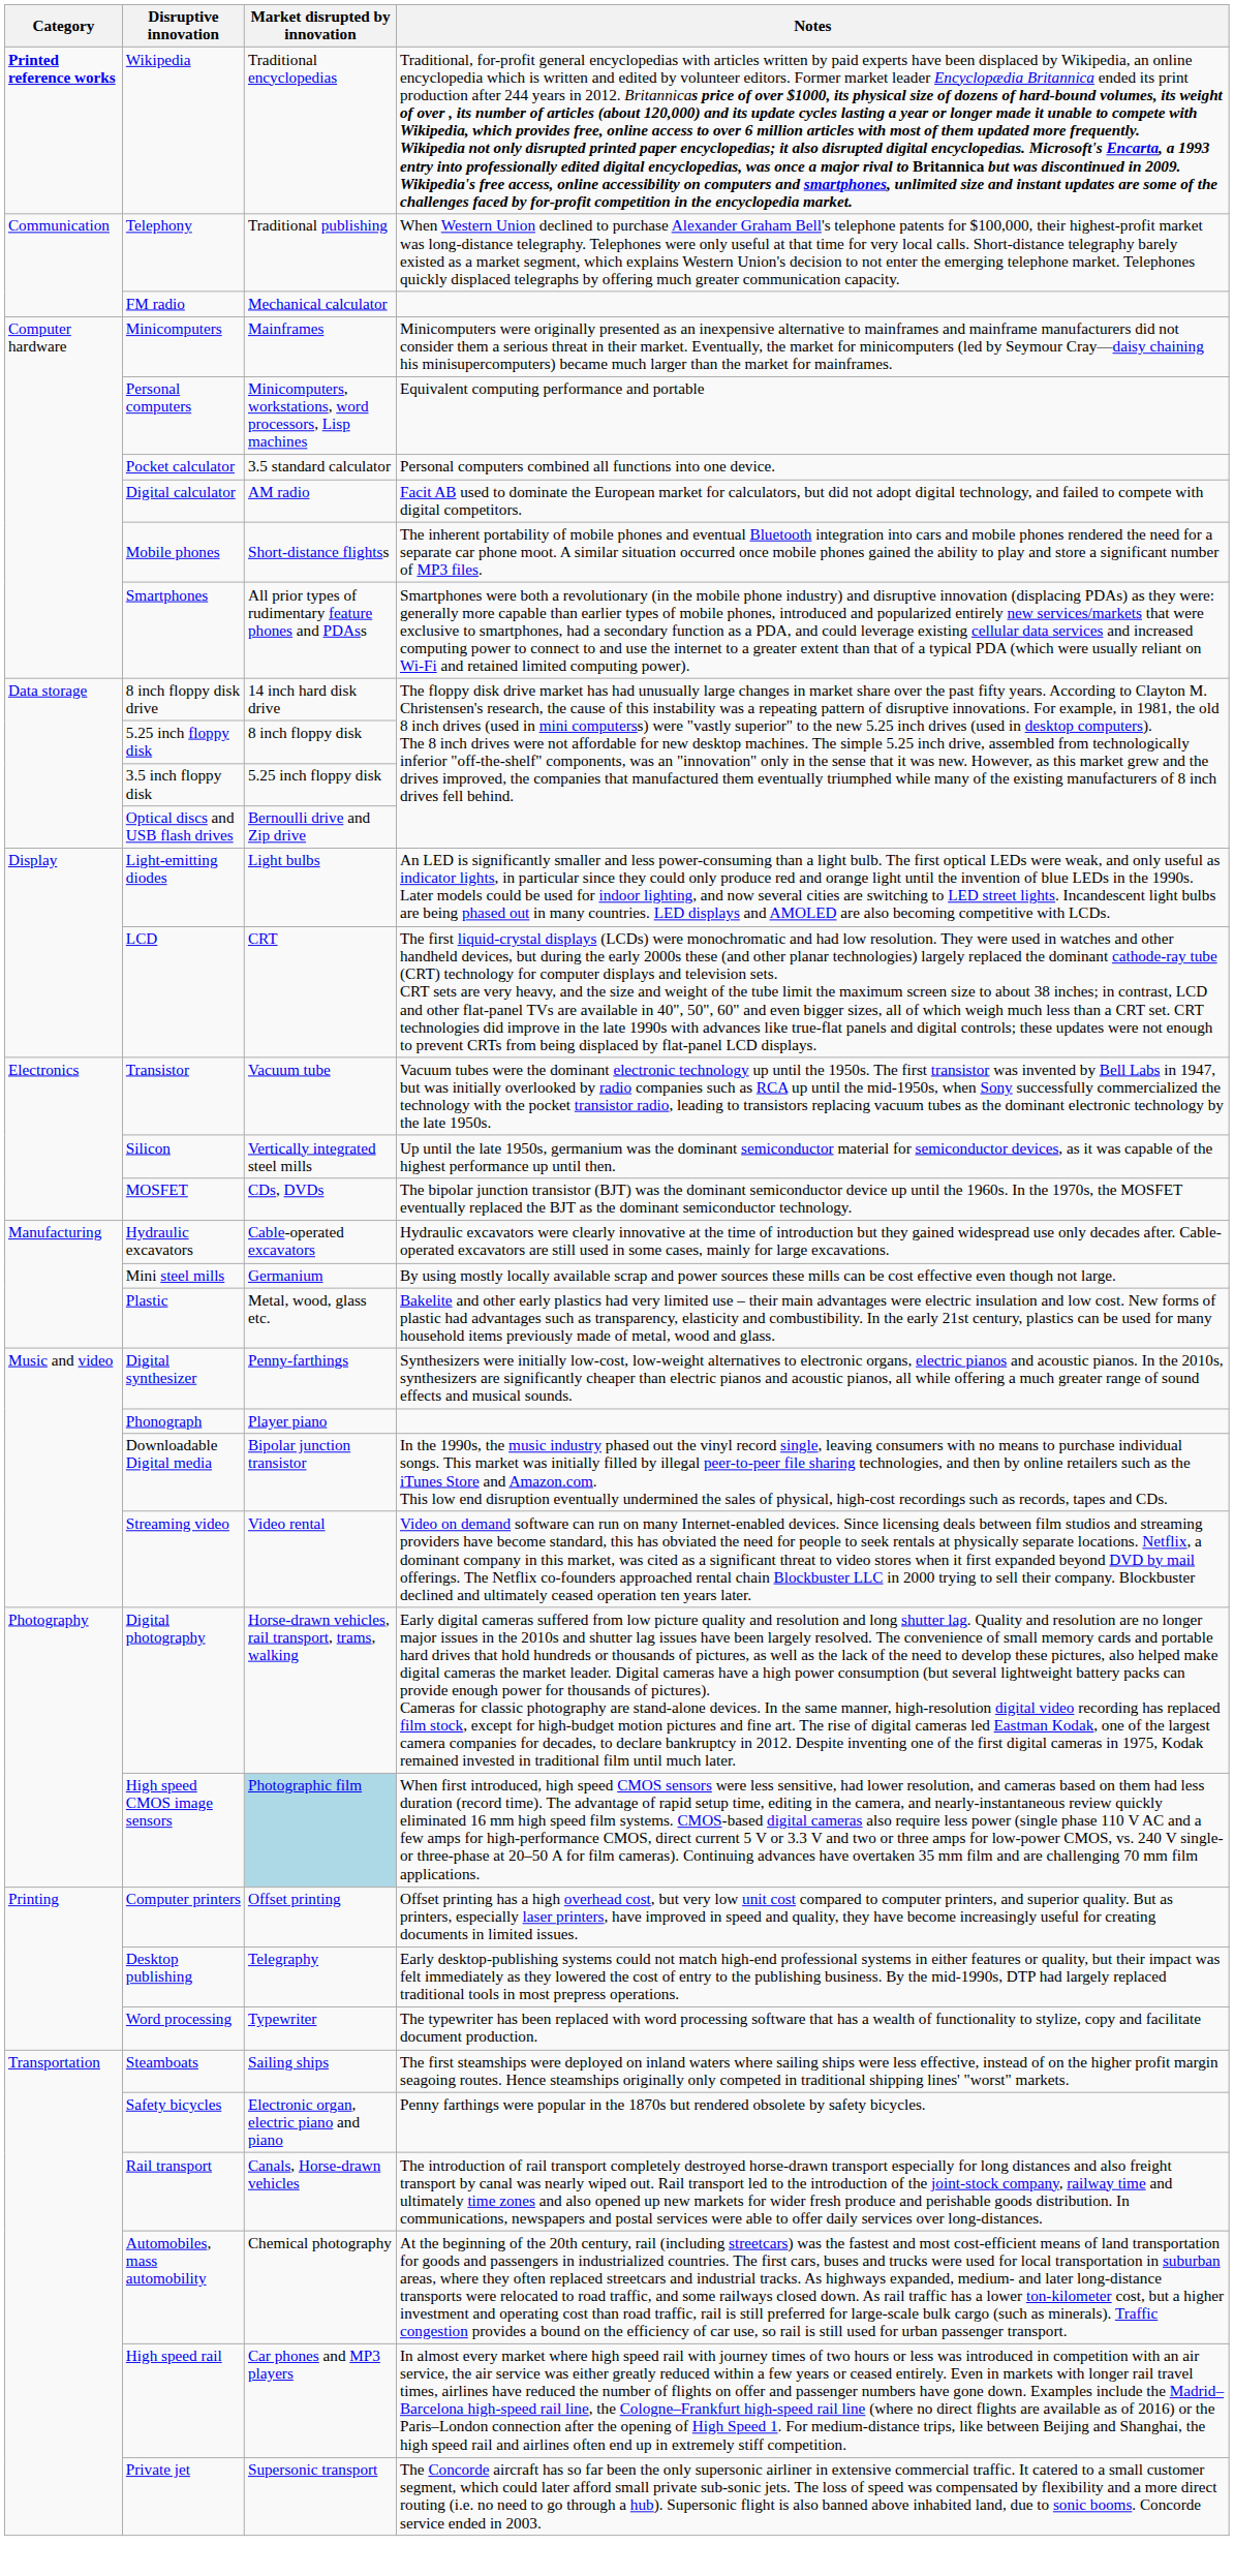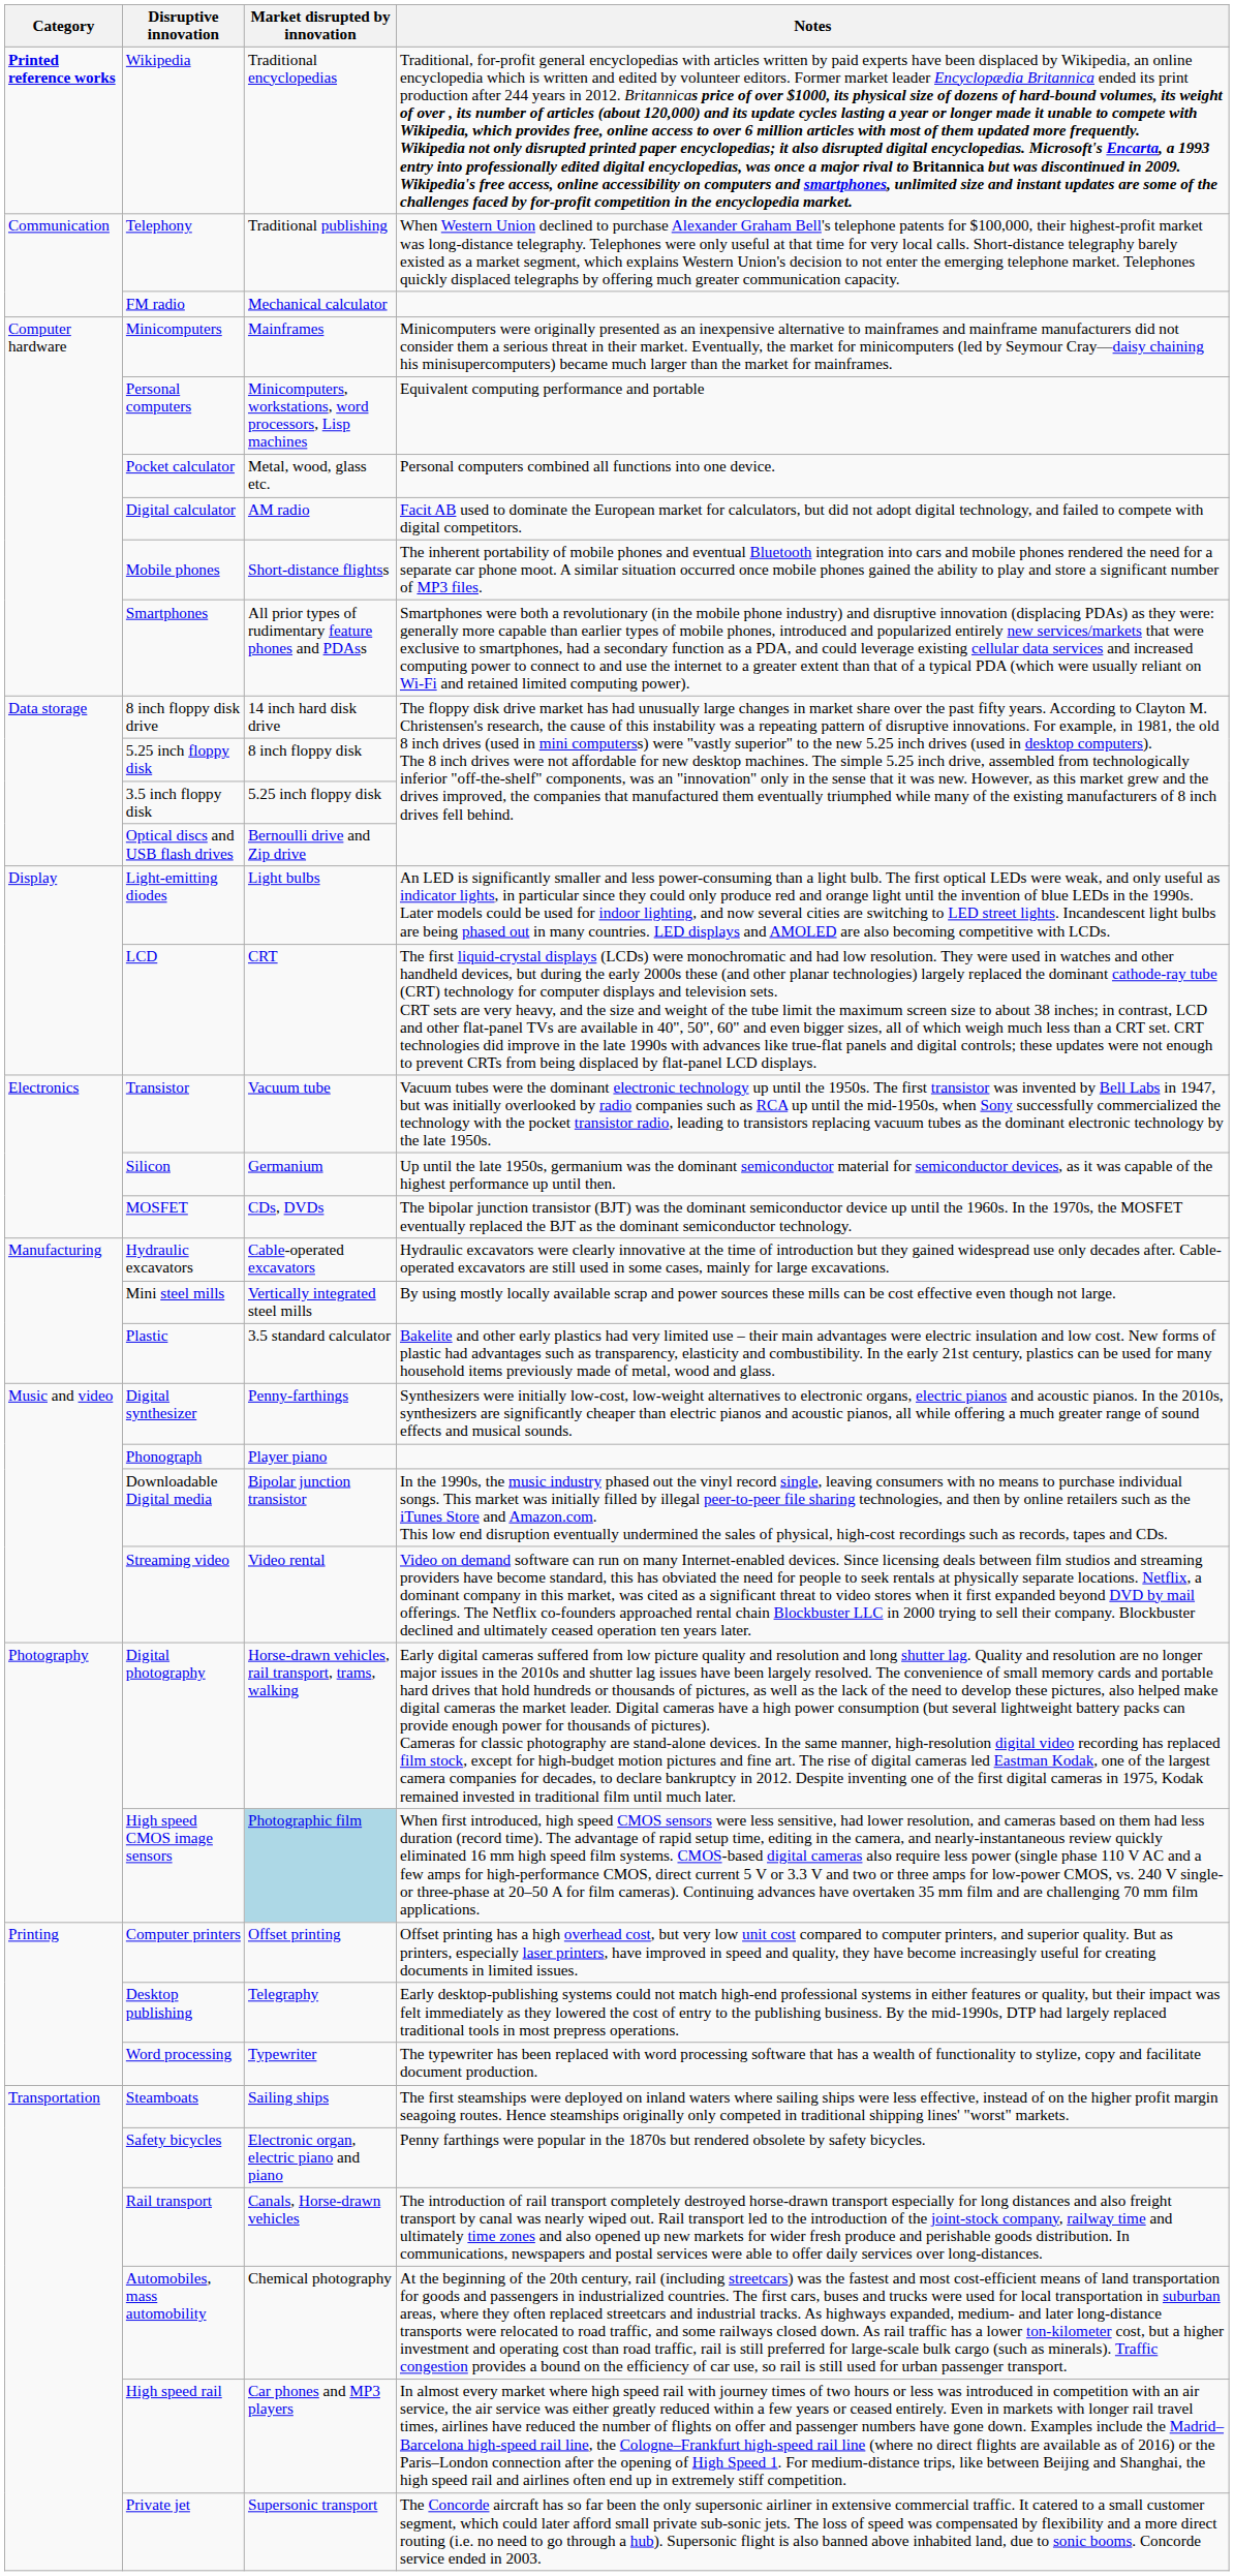Pocket calculator | Market disrupted by innovation: 3.5 standard calculator -> Metal, wood, glass etc.
Silicon | Market disrupted by innovation: Vertically integrated steel mills -> Germanium
Mini steel mills | Market disrupted by innovation: Germanium -> Vertically integrated steel mills
Plastic | Market disrupted by innovation: Metal, wood, glass etc. -> 3.5 standard calculator
